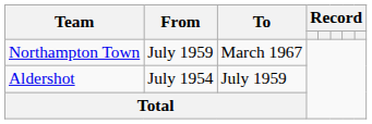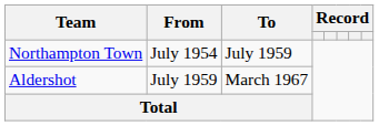Northampton Town | From: July 1959 -> July 1954
Northampton Town | To: March 1967 -> July 1959
Aldershot | From: July 1954 -> July 1959
Aldershot | To: July 1959 -> March 1967
